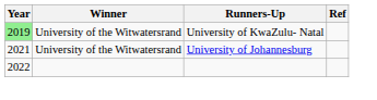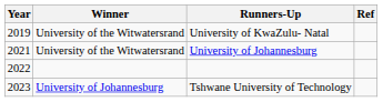University of KwaZulu- Natal | Year: lightgreen background -> no background
+ row: 2023 | University of Johannesburg | Tshwane University of Technology
